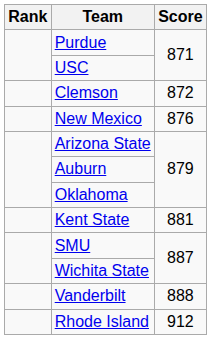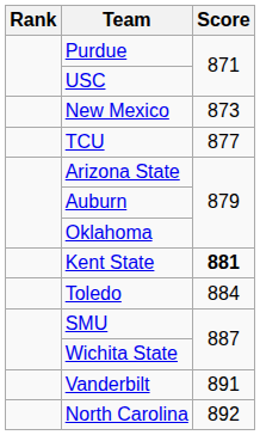- row: Clemson | 872
New Mexico | Score: 876 -> 873
+ row: TCU | 877
Kent State | Score: normal -> bold
+ row: Toledo | 884
Vanderbilt | Score: 888 -> 891
+ row: North Carolina | 892
- row: Rhode Island | 912
